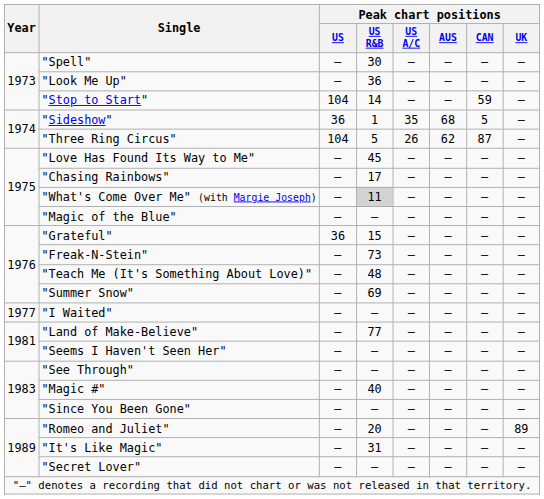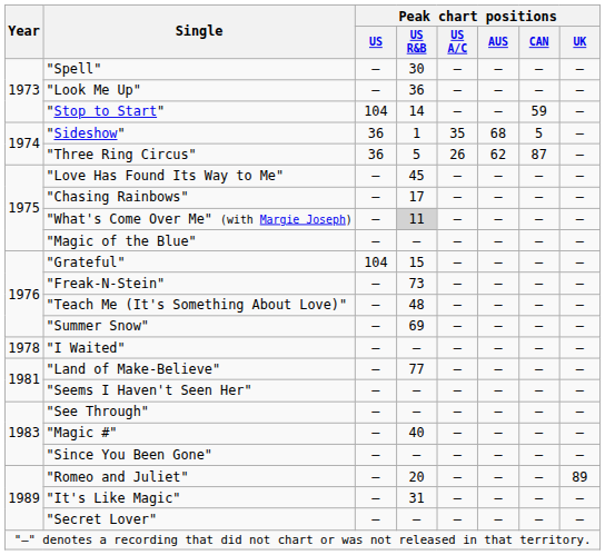"Three Ring Circus" | Peak chart positions / US: 104 -> 36
"Grateful" | Peak chart positions / US: 36 -> 104
"I Waited" | Year: 1977 -> 1978
